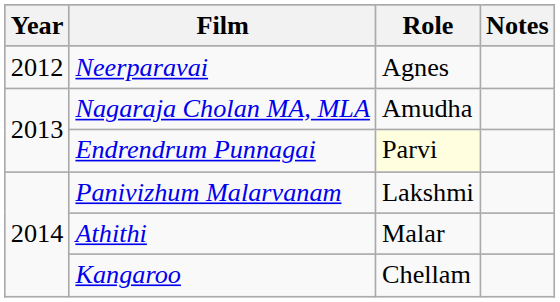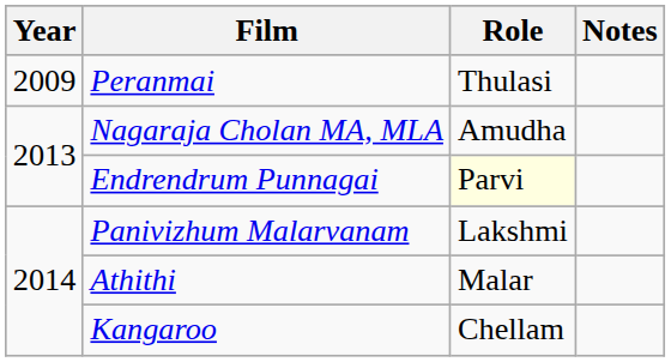+ row: 2009 | Peranmai | Thulasi
- row: 2012 | Neerparavai | Agnes
